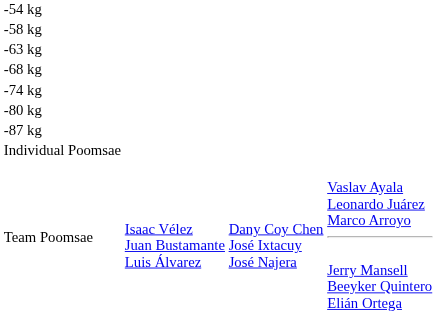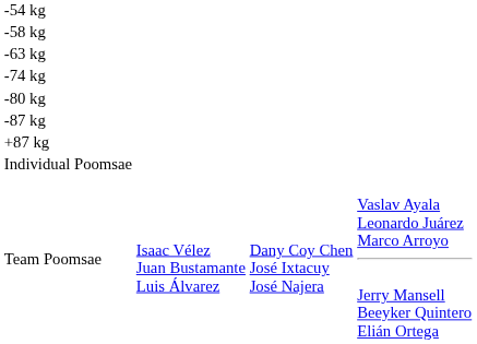- row: -68 kg
+ row: +87 kg
